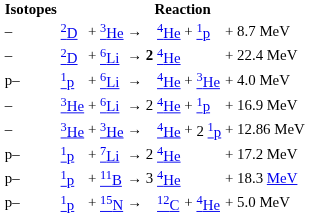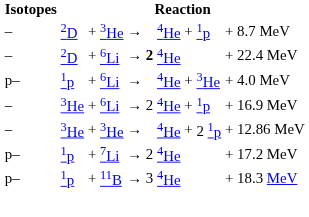- row: p– | 1p | + | 15N | → | 12C | + | 4He | + 5.0 MeV
